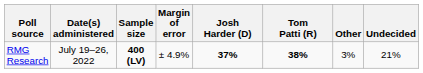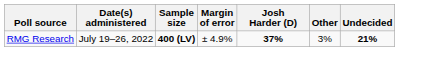- column: Tom Patti (R) | 38%
RMG Research | Undecided: normal -> bold
